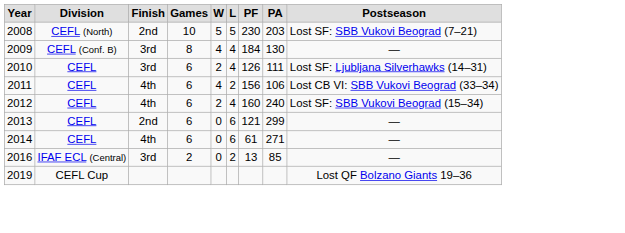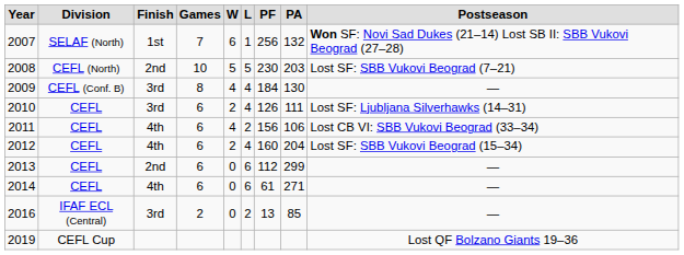+ row: 2007 | SELAF (North) | 1st | 7 | 6 | 1 | 256 | 132 | Won SF: Novi Sad Dukes (21–14) Lost SB II: SBB Vukovi Beograd (27–28)
2012 | column 8: 240 -> 204
2013 | column 7: 121 -> 112
